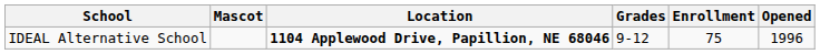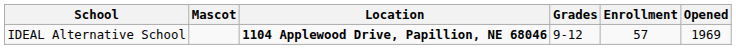IDEAL Alternative School | Enrollment: 75 -> 57
IDEAL Alternative School | Opened: 1996 -> 1969
